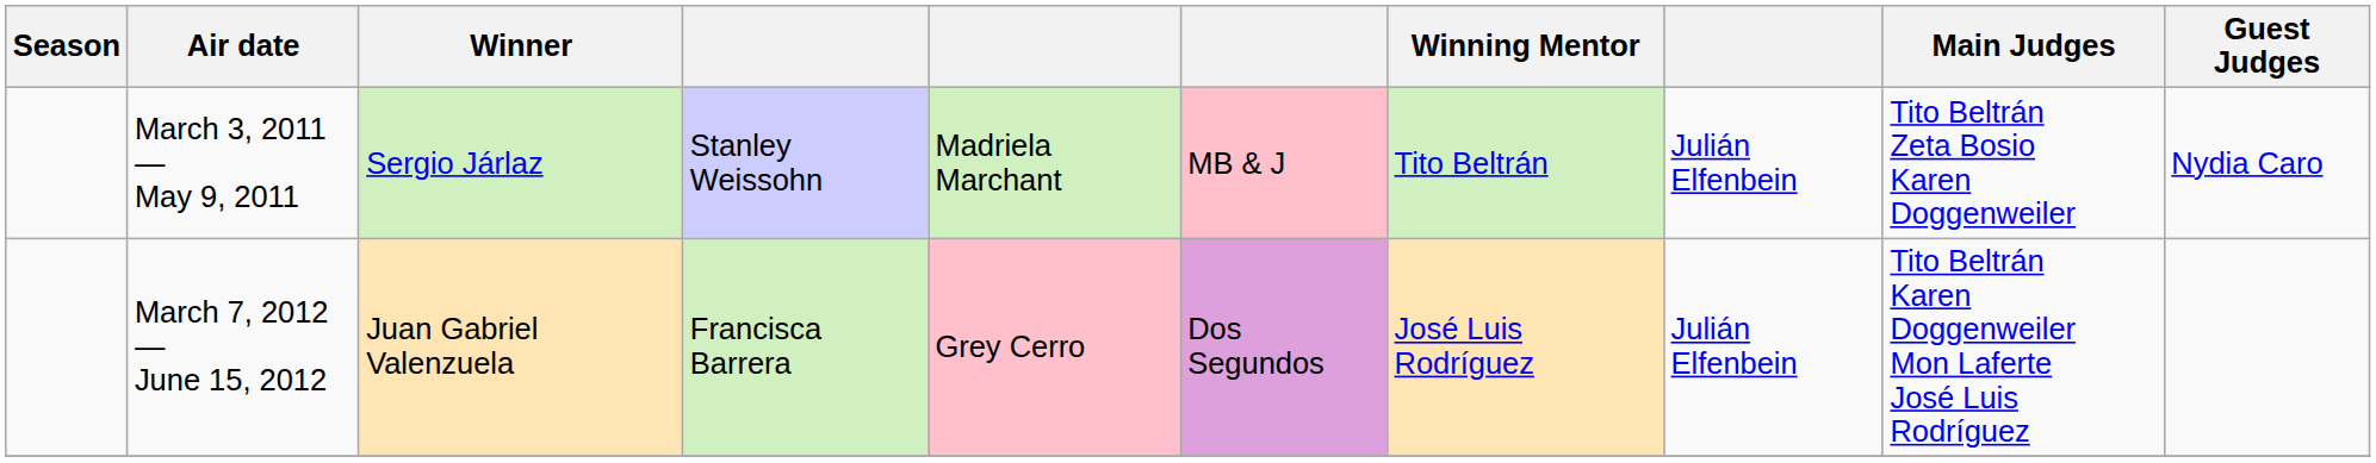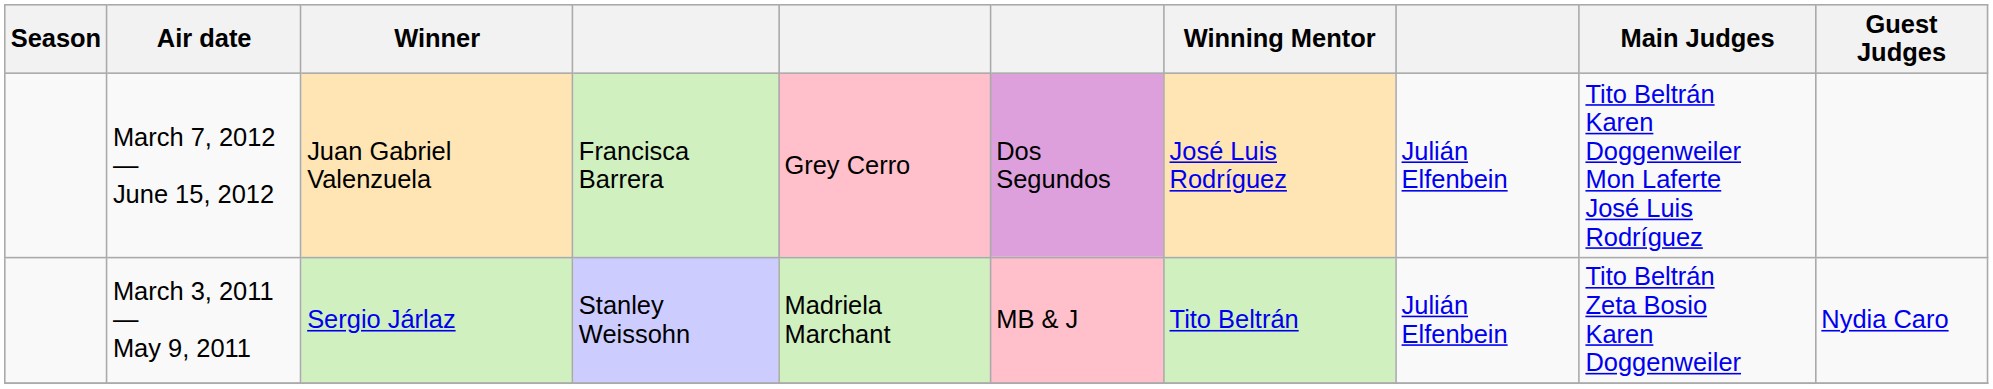rows swapped: March 3, 2011 — May 9, 2011 <-> March 7, 2012 — June 15, 2012
